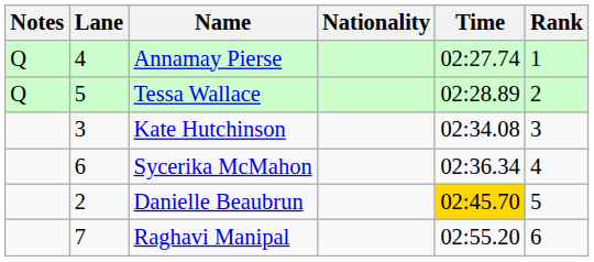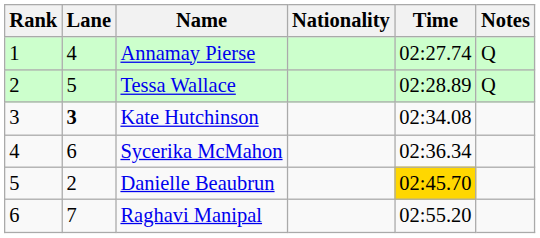columns swapped: Rank <-> Notes
Kate Hutchinson | Lane: normal -> bold
